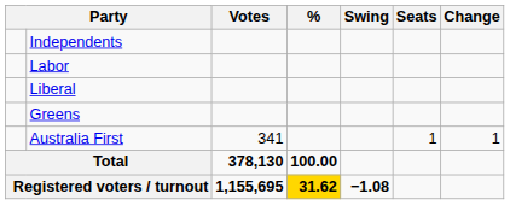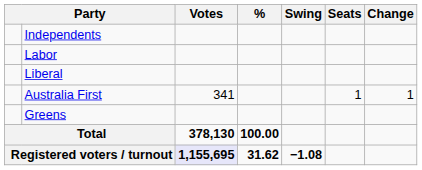rows swapped: Greens <-> Australia First
Registered voters / turnout | Votes: no background -> lavender background
Registered voters / turnout | %: gold background -> no background
